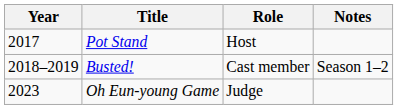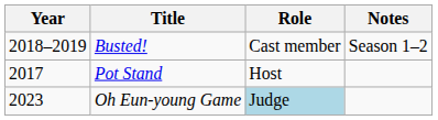rows swapped: Pot Stand <-> Busted!
Oh Eun-young Game | Role: no background -> lightblue background
